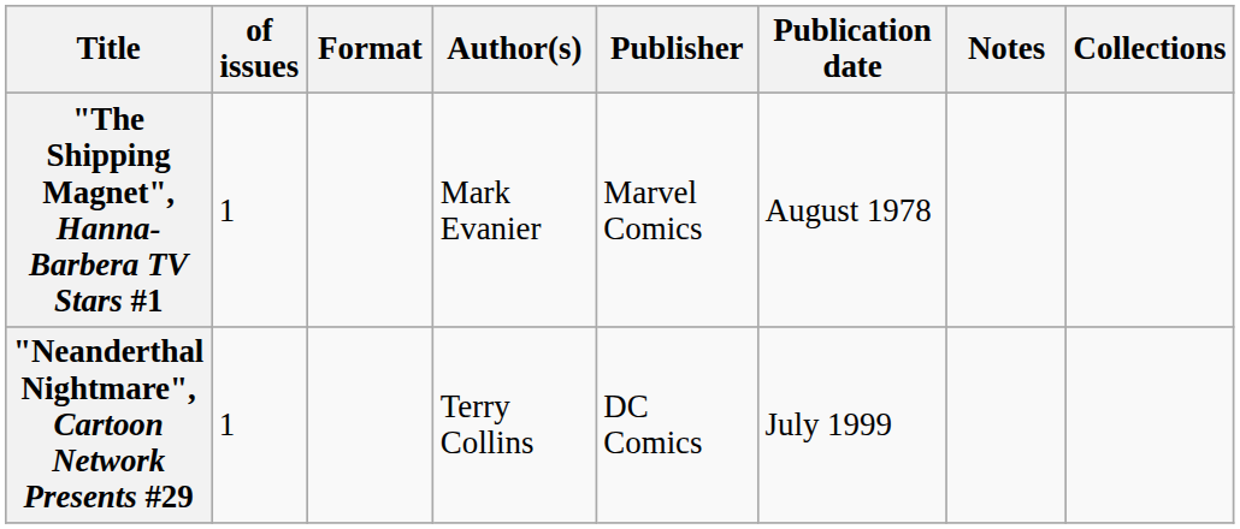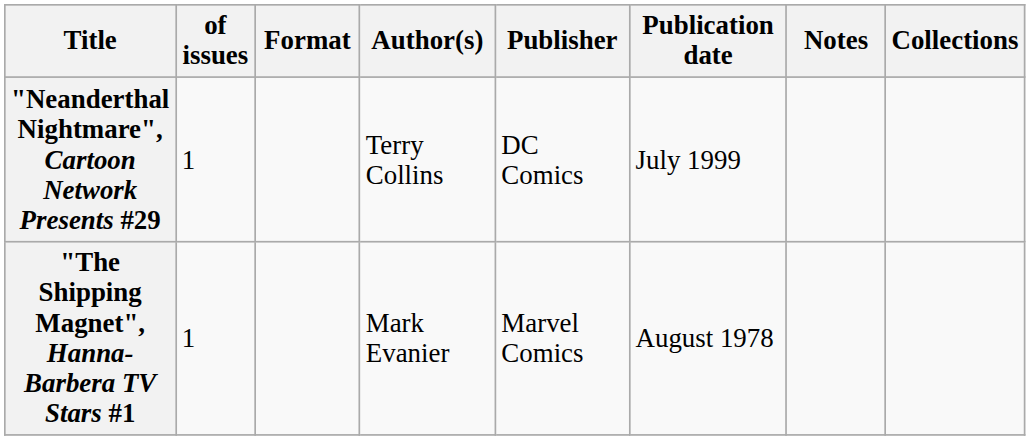rows swapped: "The Shipping Magnet", Hanna-Barbera TV Stars #1 <-> "Neanderthal Nightmare", Cartoon Network Presents #29
